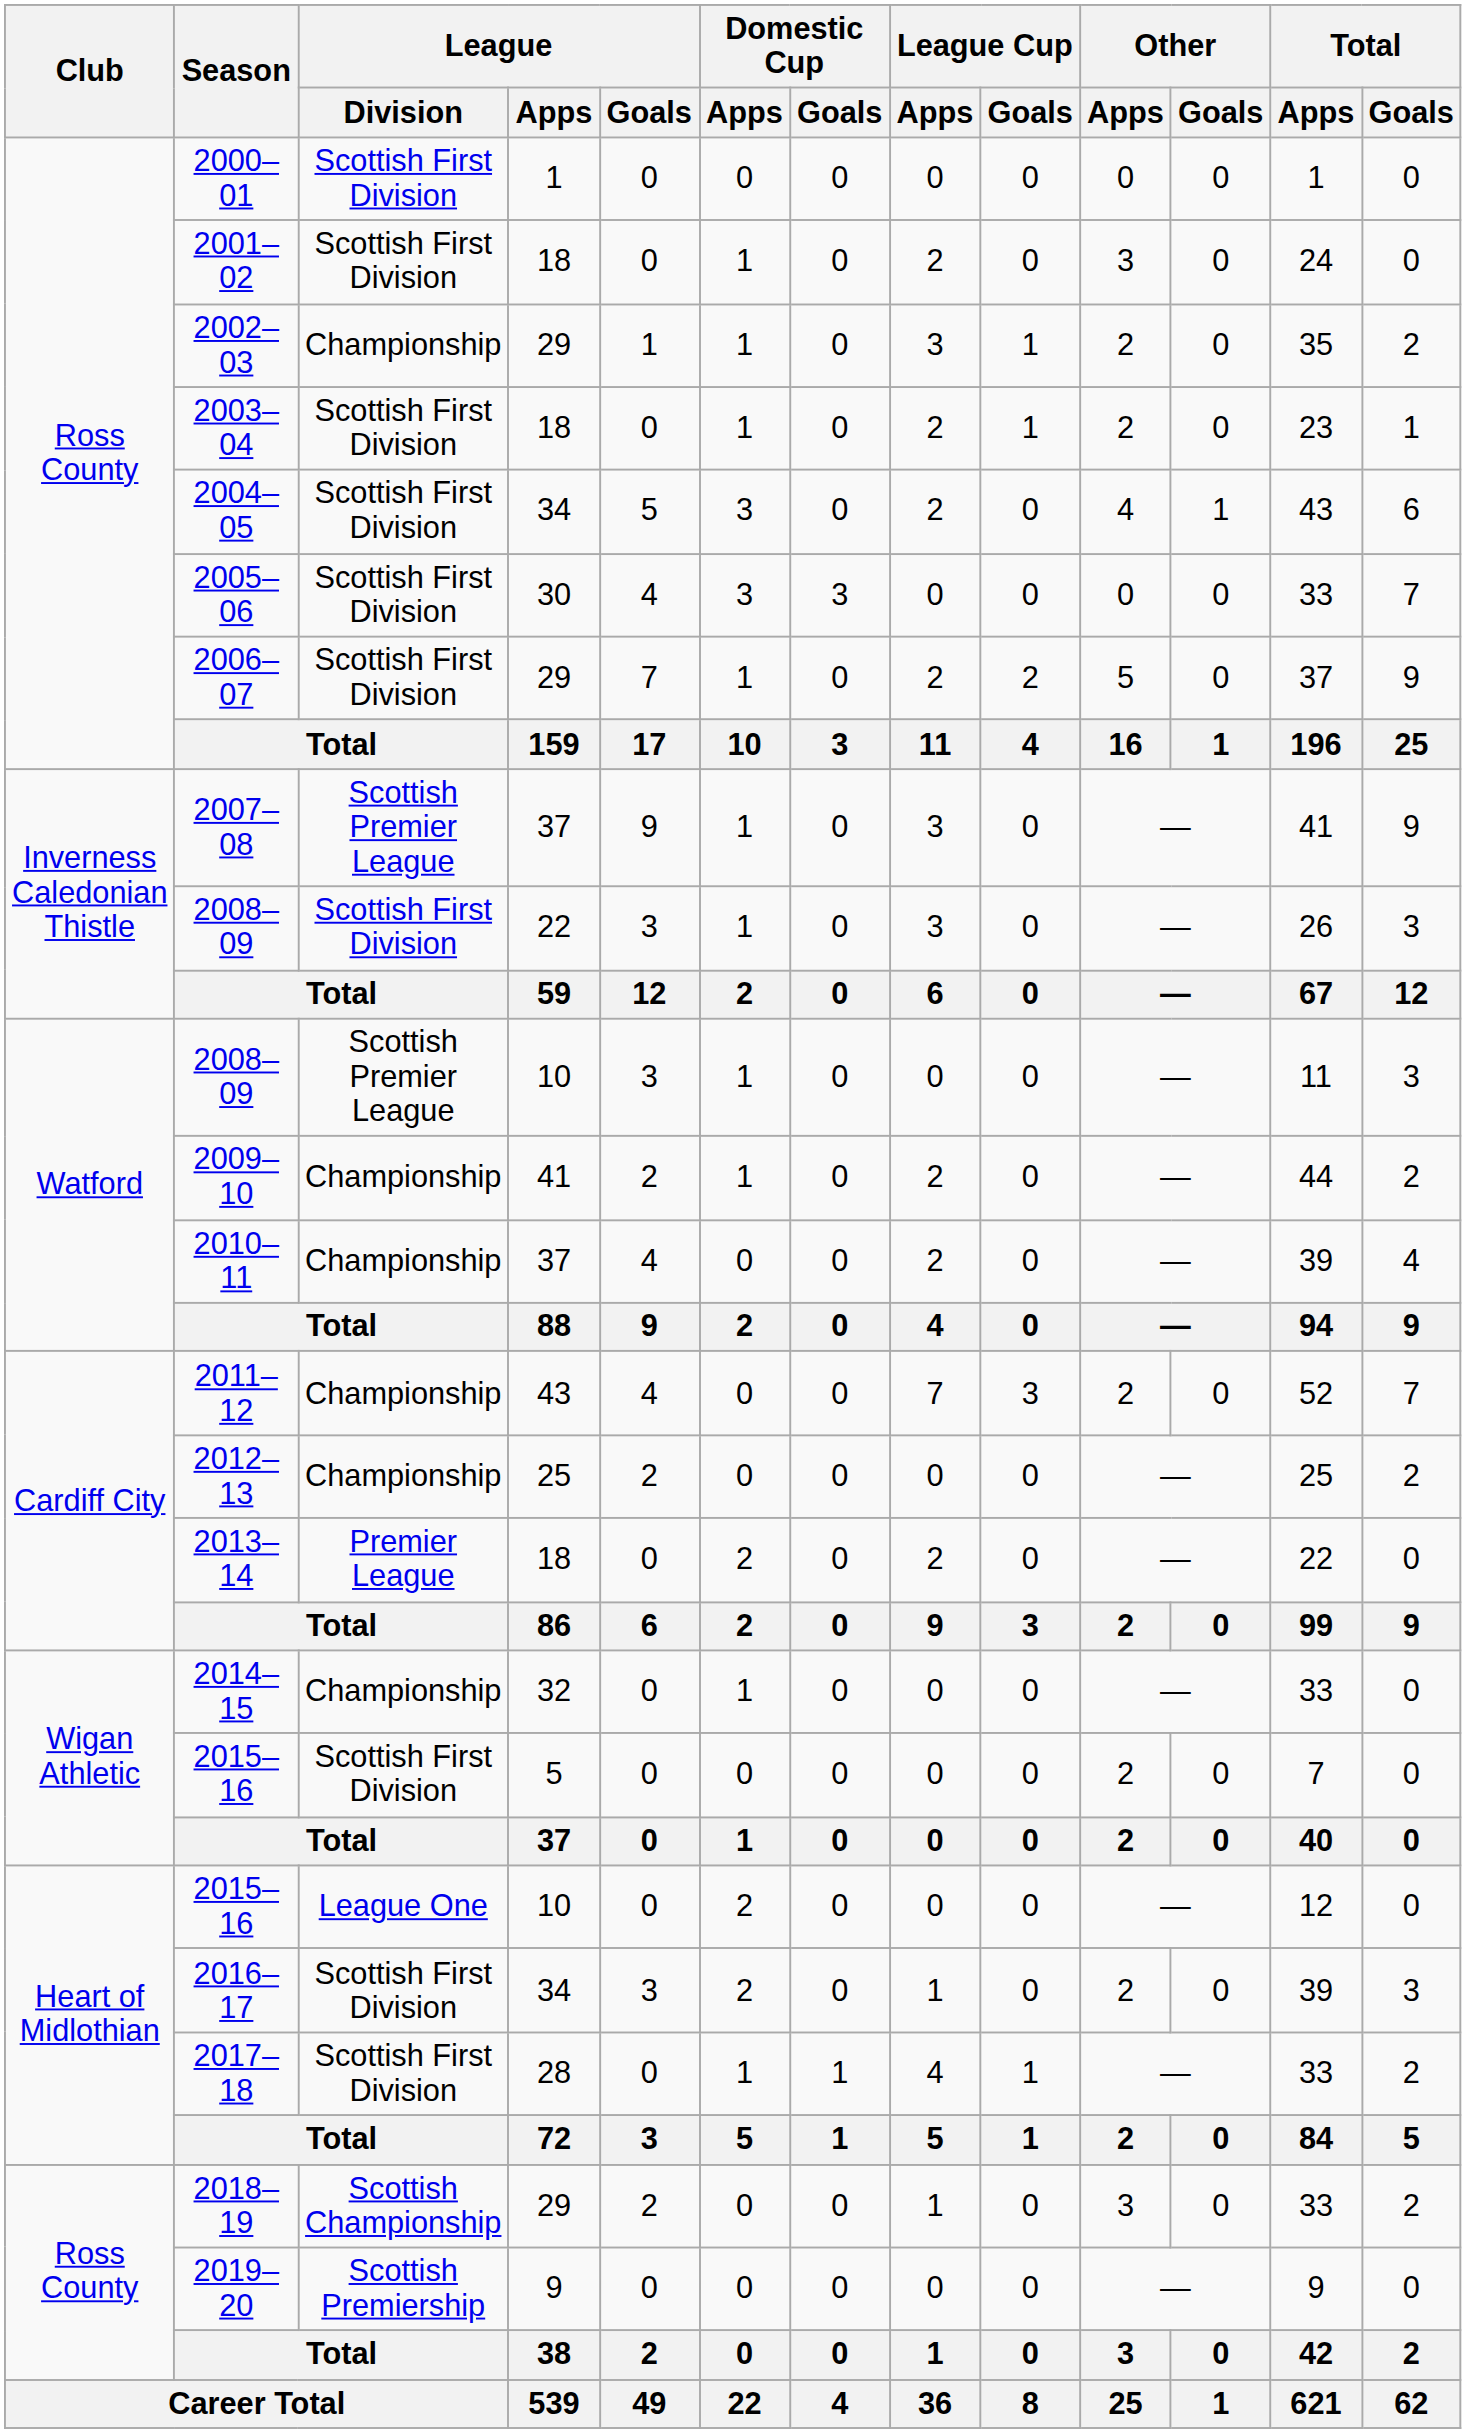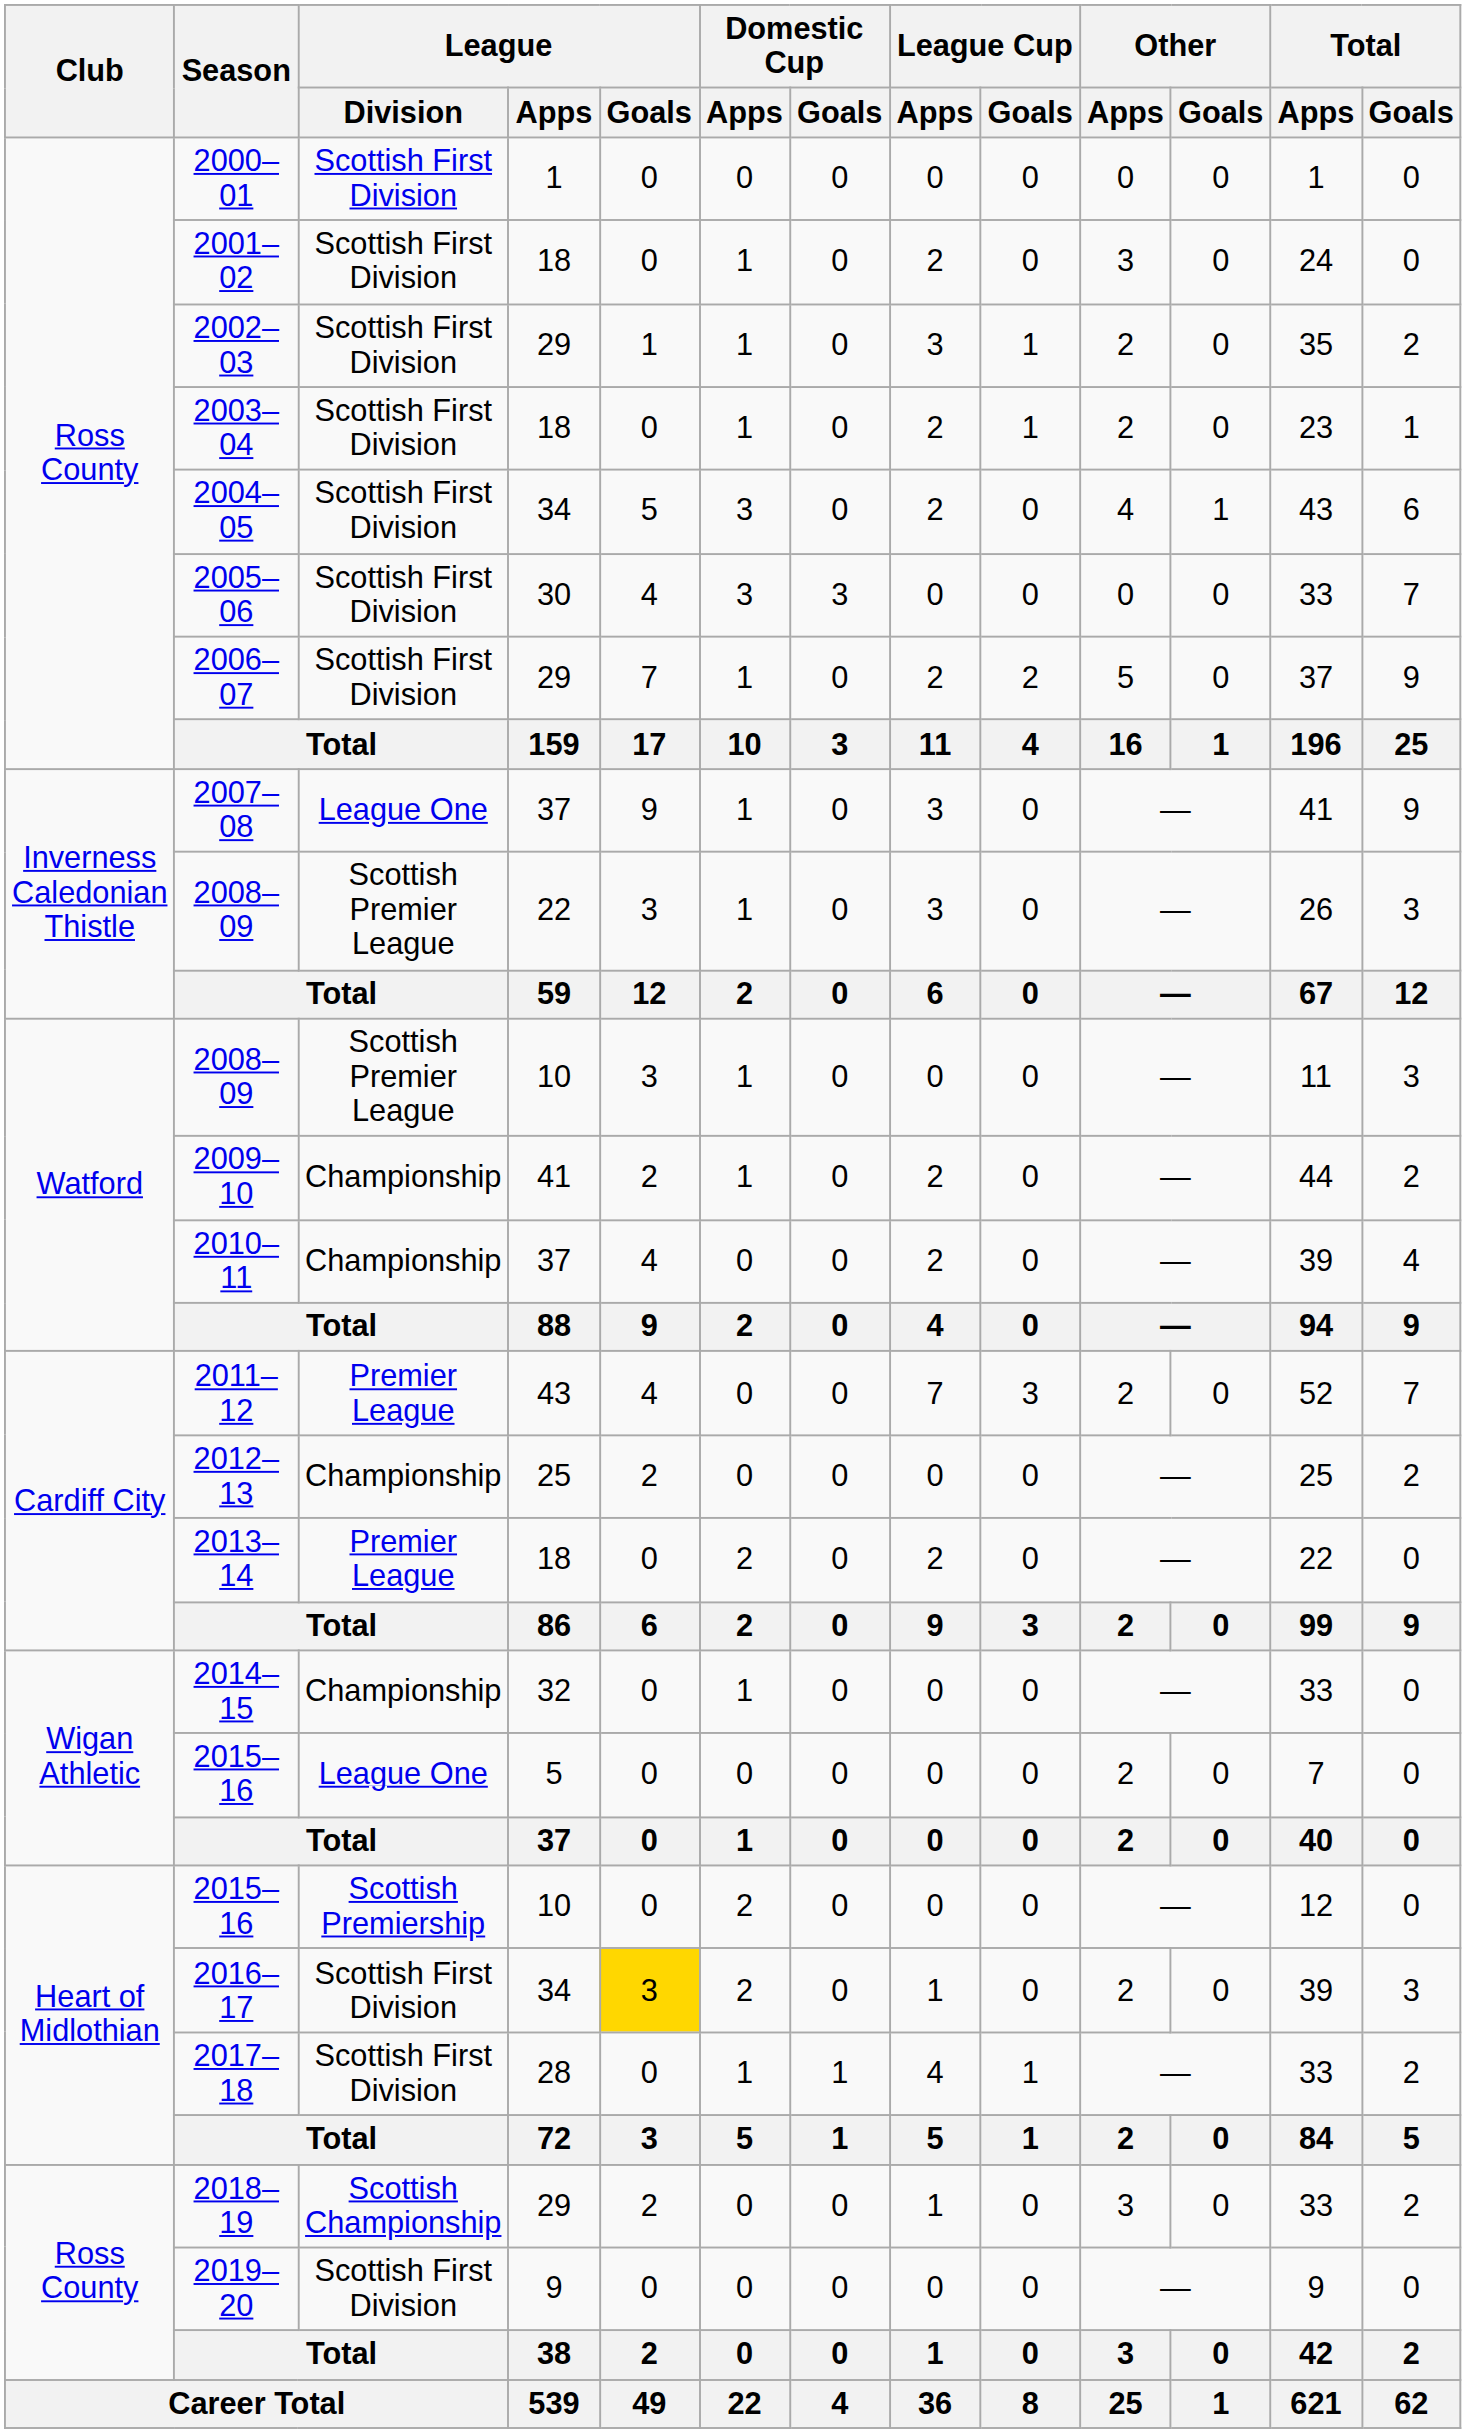2002–03 | League / Division: Championship -> Scottish First Division
2007–08 | League / Division: Scottish Premier League -> League One
2008–09 / 22 | League / Division: Scottish First Division -> Scottish Premier League
2011–12 | League / Division: Championship -> Premier League
2015–16 / 5 | League / Division: Scottish First Division -> League One
2015–16 / 10 | League / Division: League One -> Scottish Premiership
2016–17 | League / Goals: no background -> gold background
2019–20 | League / Division: Scottish Premiership -> Scottish First Division
